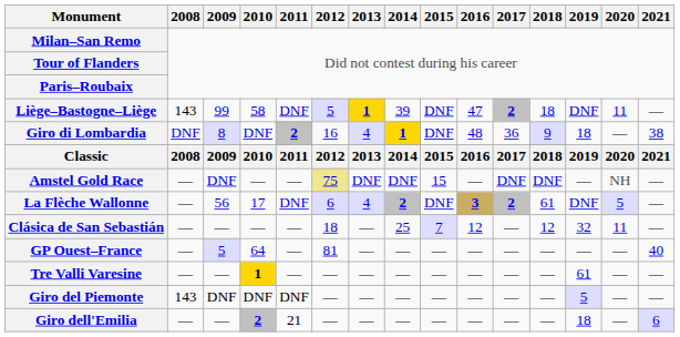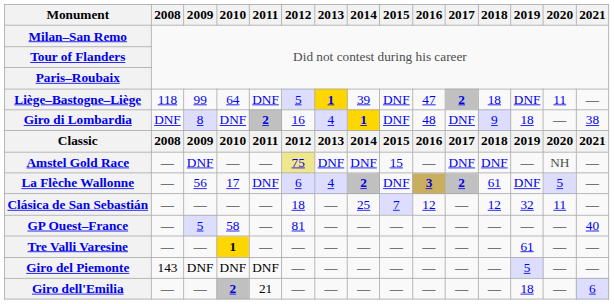Liège–Bastogne–Liège | 2008: 143 -> 118
Liège–Bastogne–Liège | 2010: 58 -> 64
Giro di Lombardia | 2017: 36 -> DNF
GP Ouest–France | 2010: 64 -> 58
